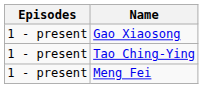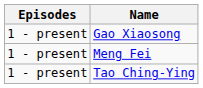rows swapped: Meng Fei <-> Tao Ching-Ying
